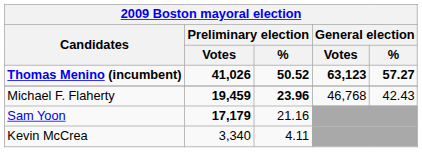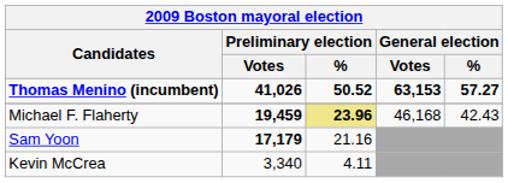Thomas Menino (incumbent) | General election / Votes: 63,123 -> 63,153
Michael F. Flaherty | Preliminary election / %: no background -> khaki background
Michael F. Flaherty | General election / Votes: 46,768 -> 46,168
